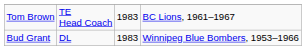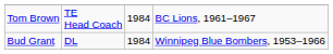Tom Brown | column 3: 1983 -> 1984
Bud Grant | column 3: 1983 -> 1984
